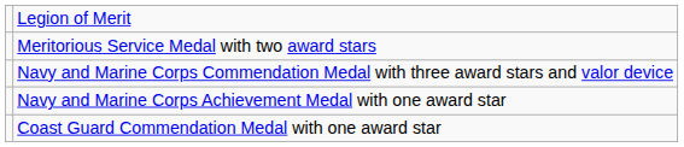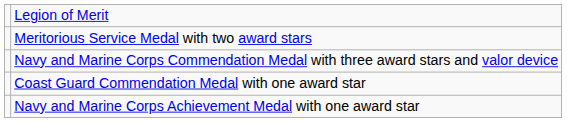rows swapped: Coast Guard Commendation Medal with one award star <-> Navy and Marine Corps Achievement Medal with one award star
